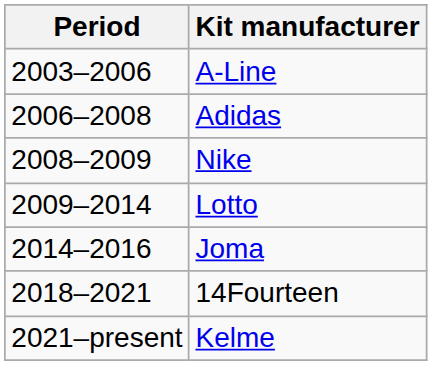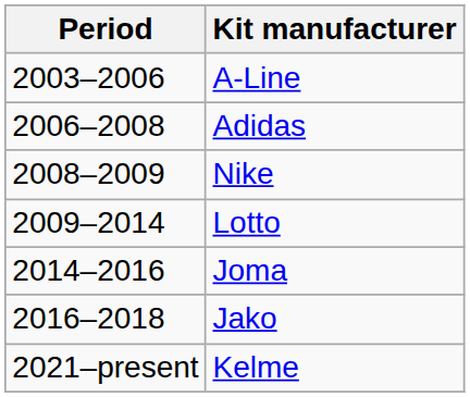+ row: 2016–2018 | Jako
- row: 2018–2021 | 14Fourteen
